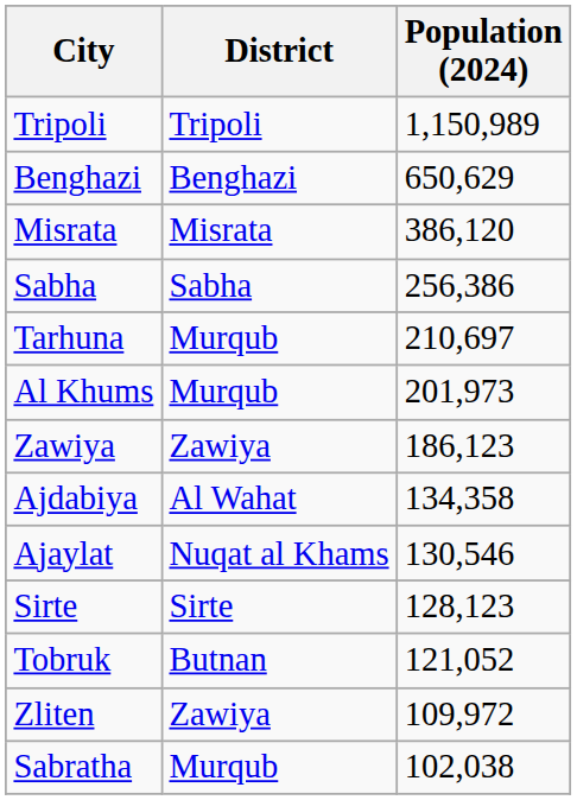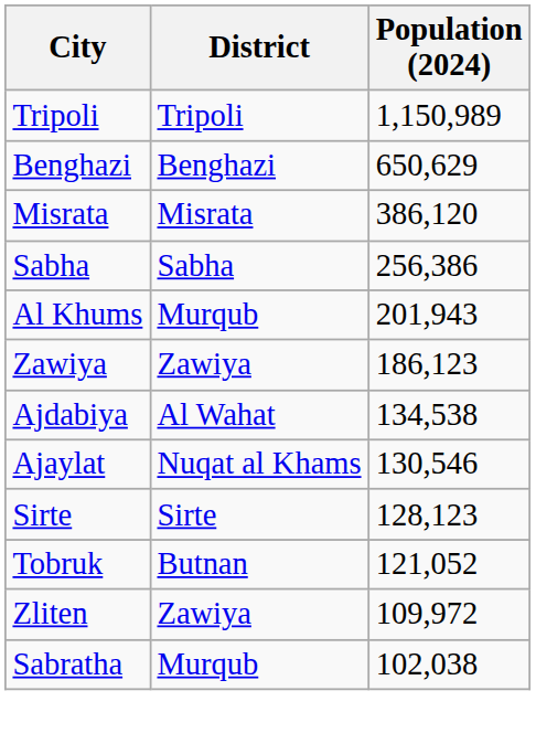- row: Tarhuna | Murqub | 210,697
Al Khums | Population (2024): 201,973 -> 201,943
Ajdabiya | Population (2024): 134,358 -> 134,538
